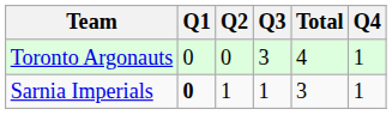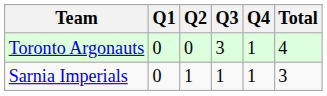columns swapped: Q4 <-> Total
Sarnia Imperials | Q1: bold -> normal
